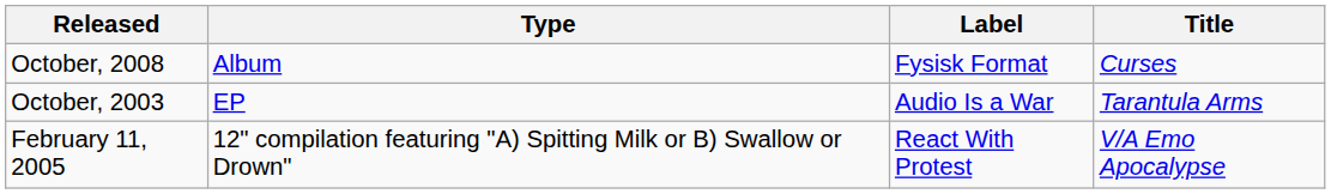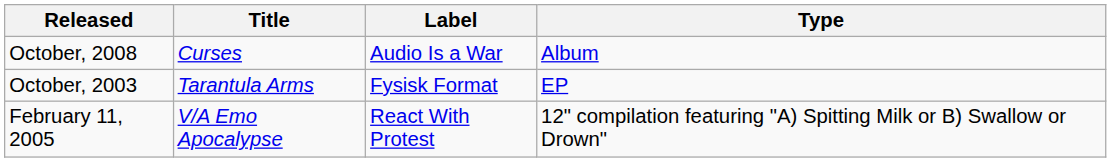columns swapped: Title <-> Type
October, 2008 | Label: Fysisk Format -> Audio Is a War
October, 2003 | Label: Audio Is a War -> Fysisk Format
